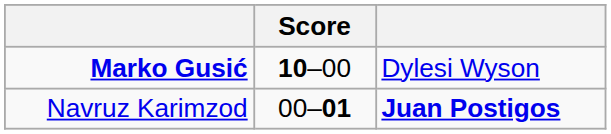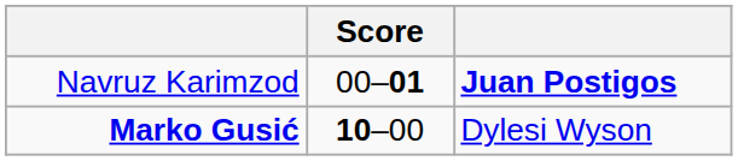rows swapped: Navruz Karimzod <-> Marko Gusić
